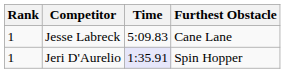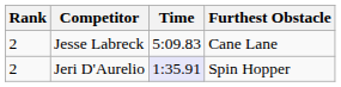Jesse Labreck | Rank: 1 -> 2
Jeri D'Aurelio | Rank: 1 -> 2
